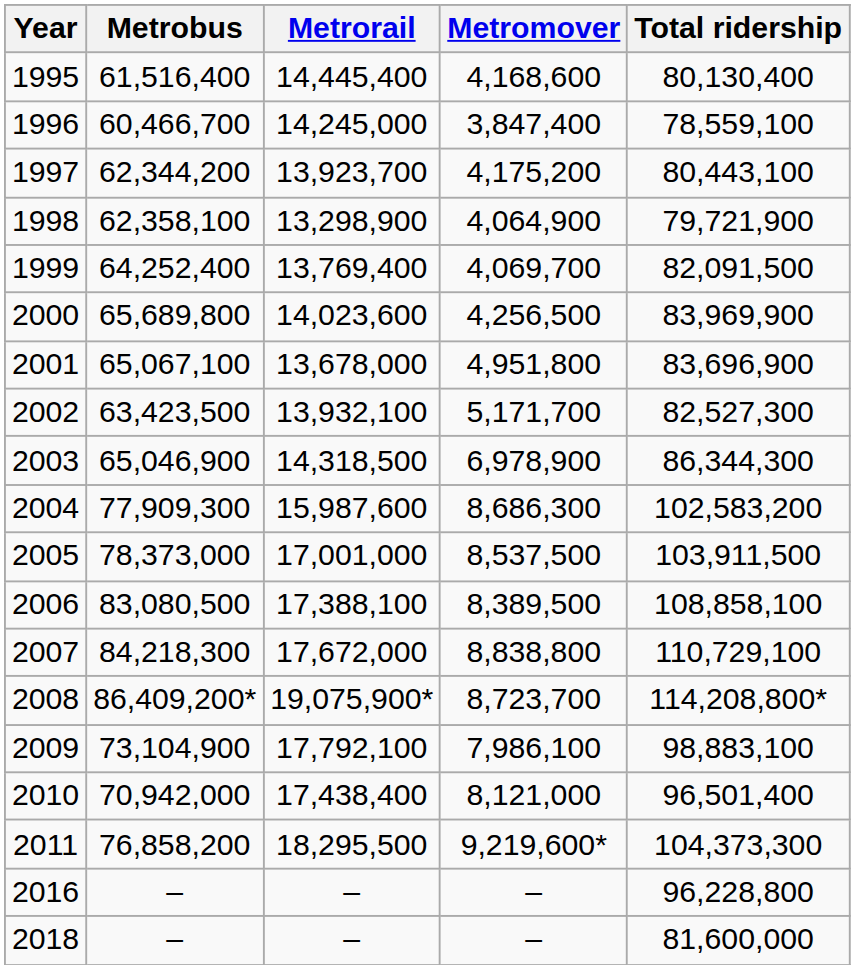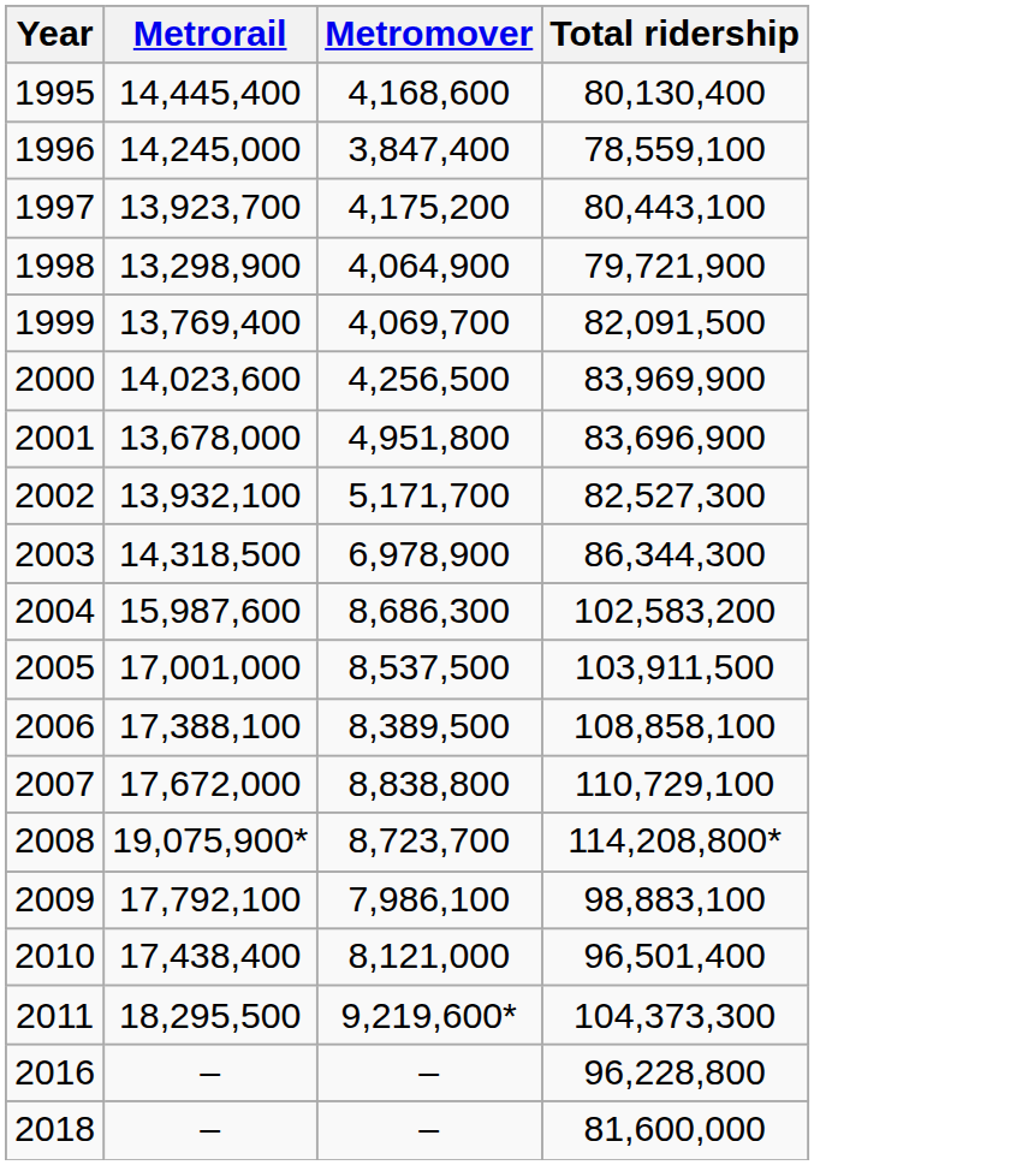- column: Metrobus | 61,516,400 | 60,466,700 | 62,344,200 | 62,358,100 | 64,252,400 | 65,689,800 | 65,067,100 | 63,423,500 | 65,046,900 | 77,909,300 | 78,373,000 | 83,080,500 | 84,218,300 | 86,409,200* | 73,104,900 | 70,942,000 | 76,858,200 | – | –
